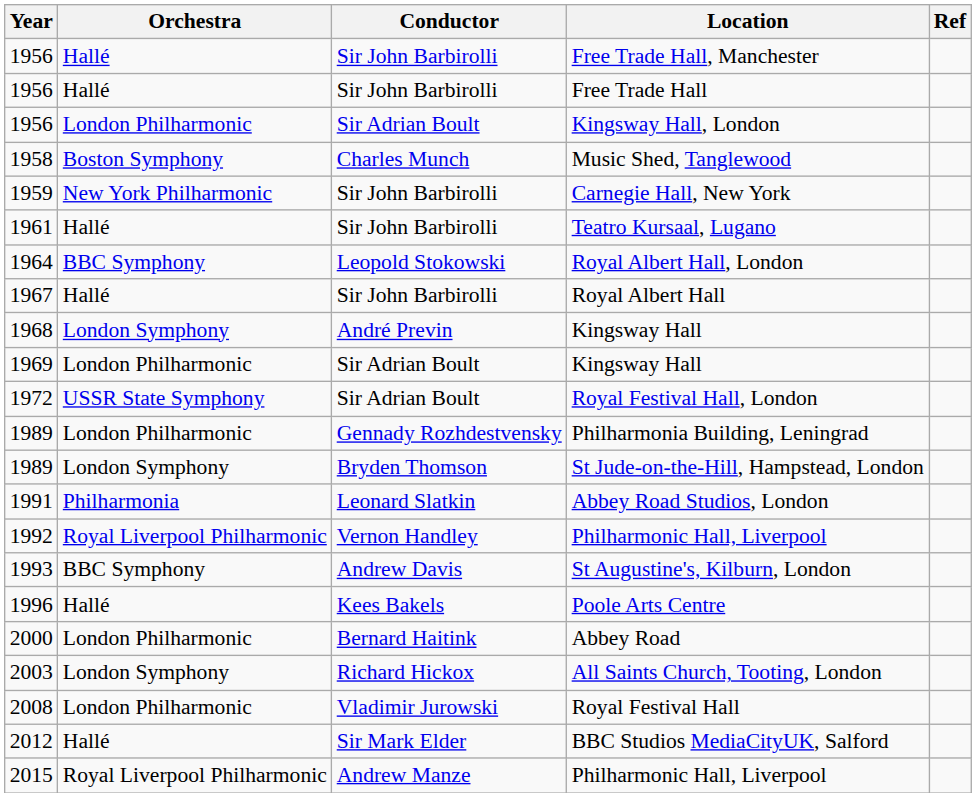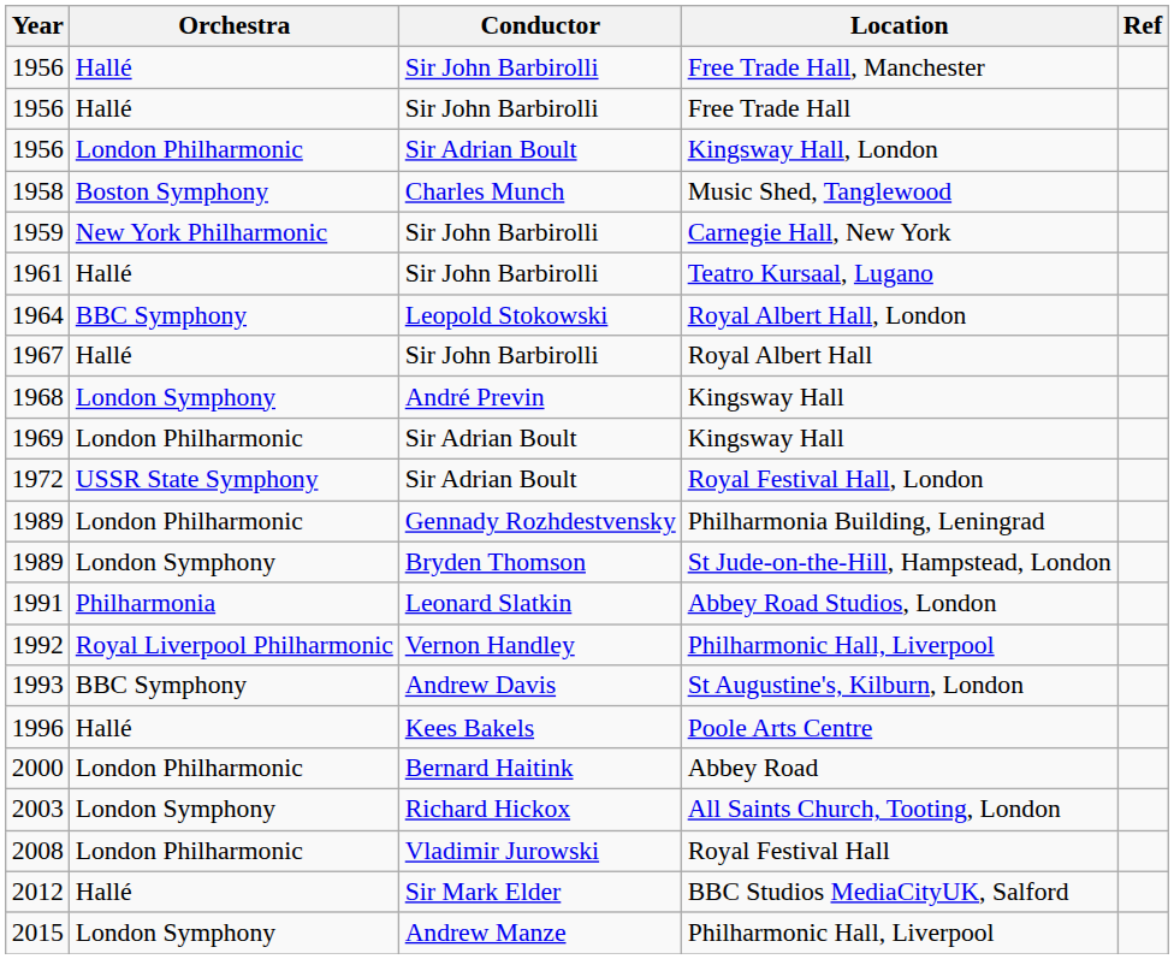2015 / Philharmonic Hall, Liverpool | Orchestra: Royal Liverpool Philharmonic -> London Symphony
